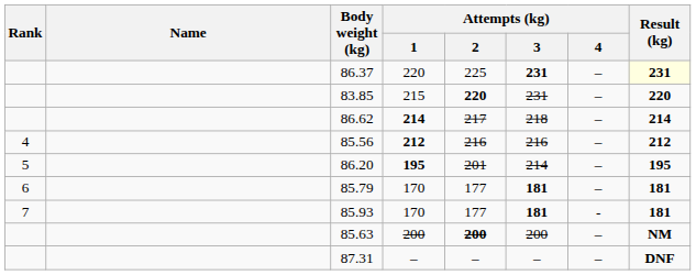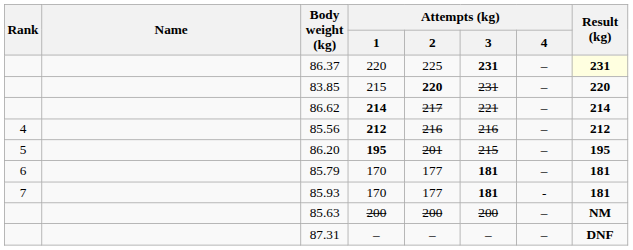86.62 | Attempts (kg) / 3: 218 -> 221
86.20 | Attempts (kg) / 3: 214 -> 215
85.63 | Attempts (kg) / 2: bold -> normal
